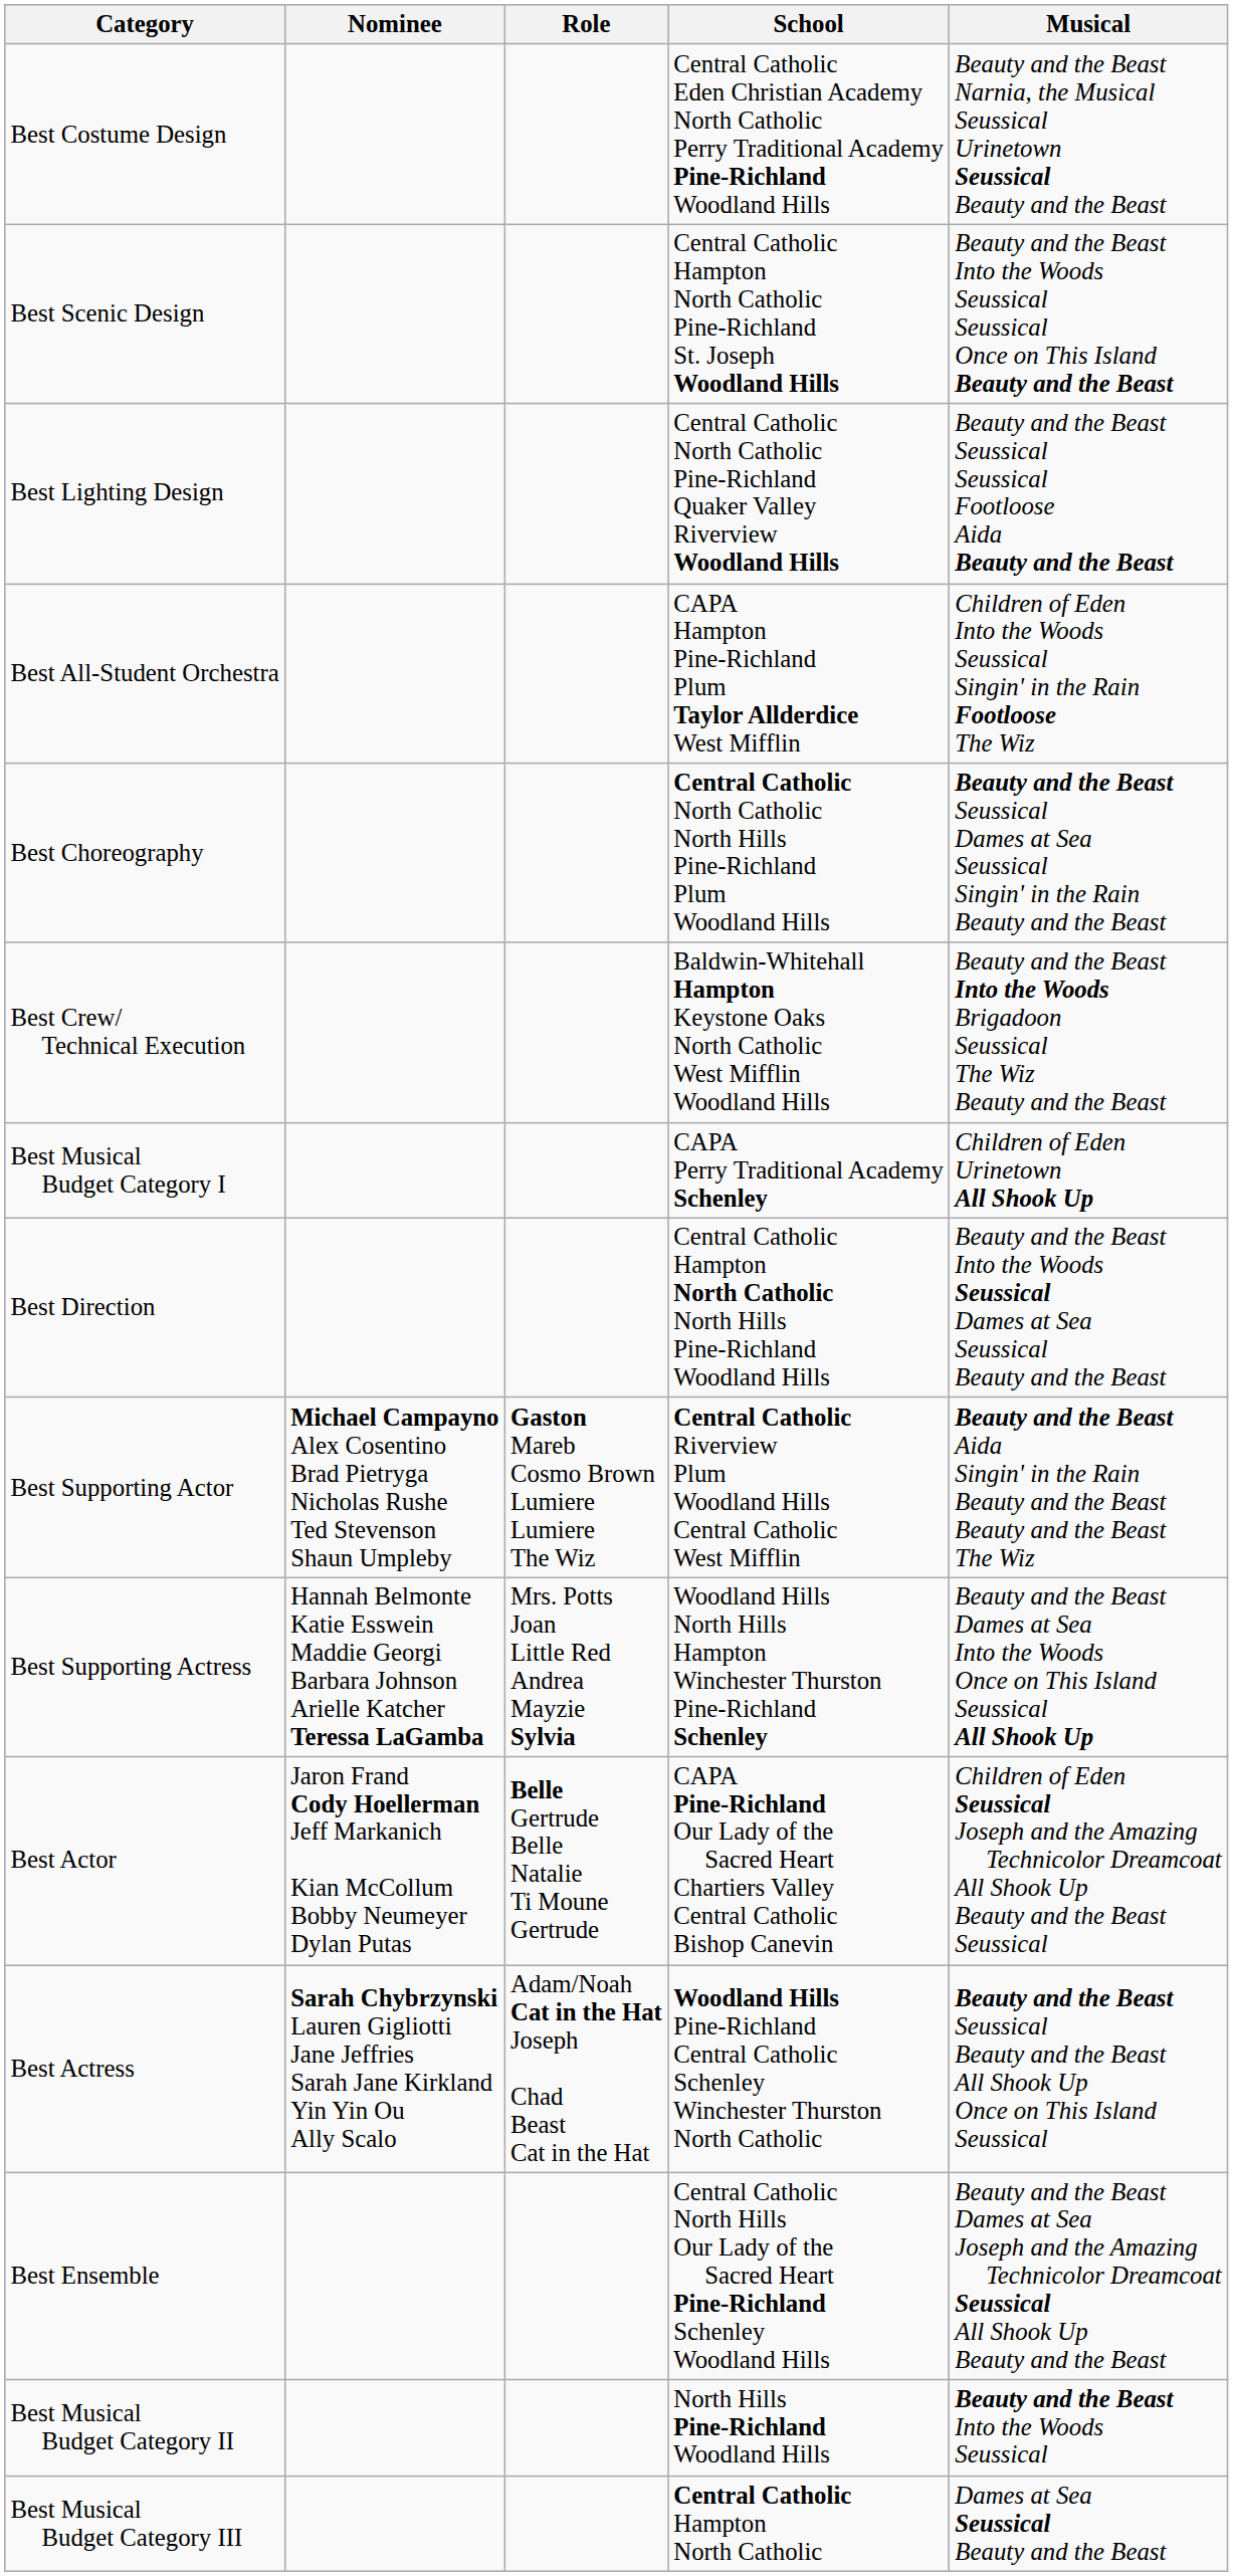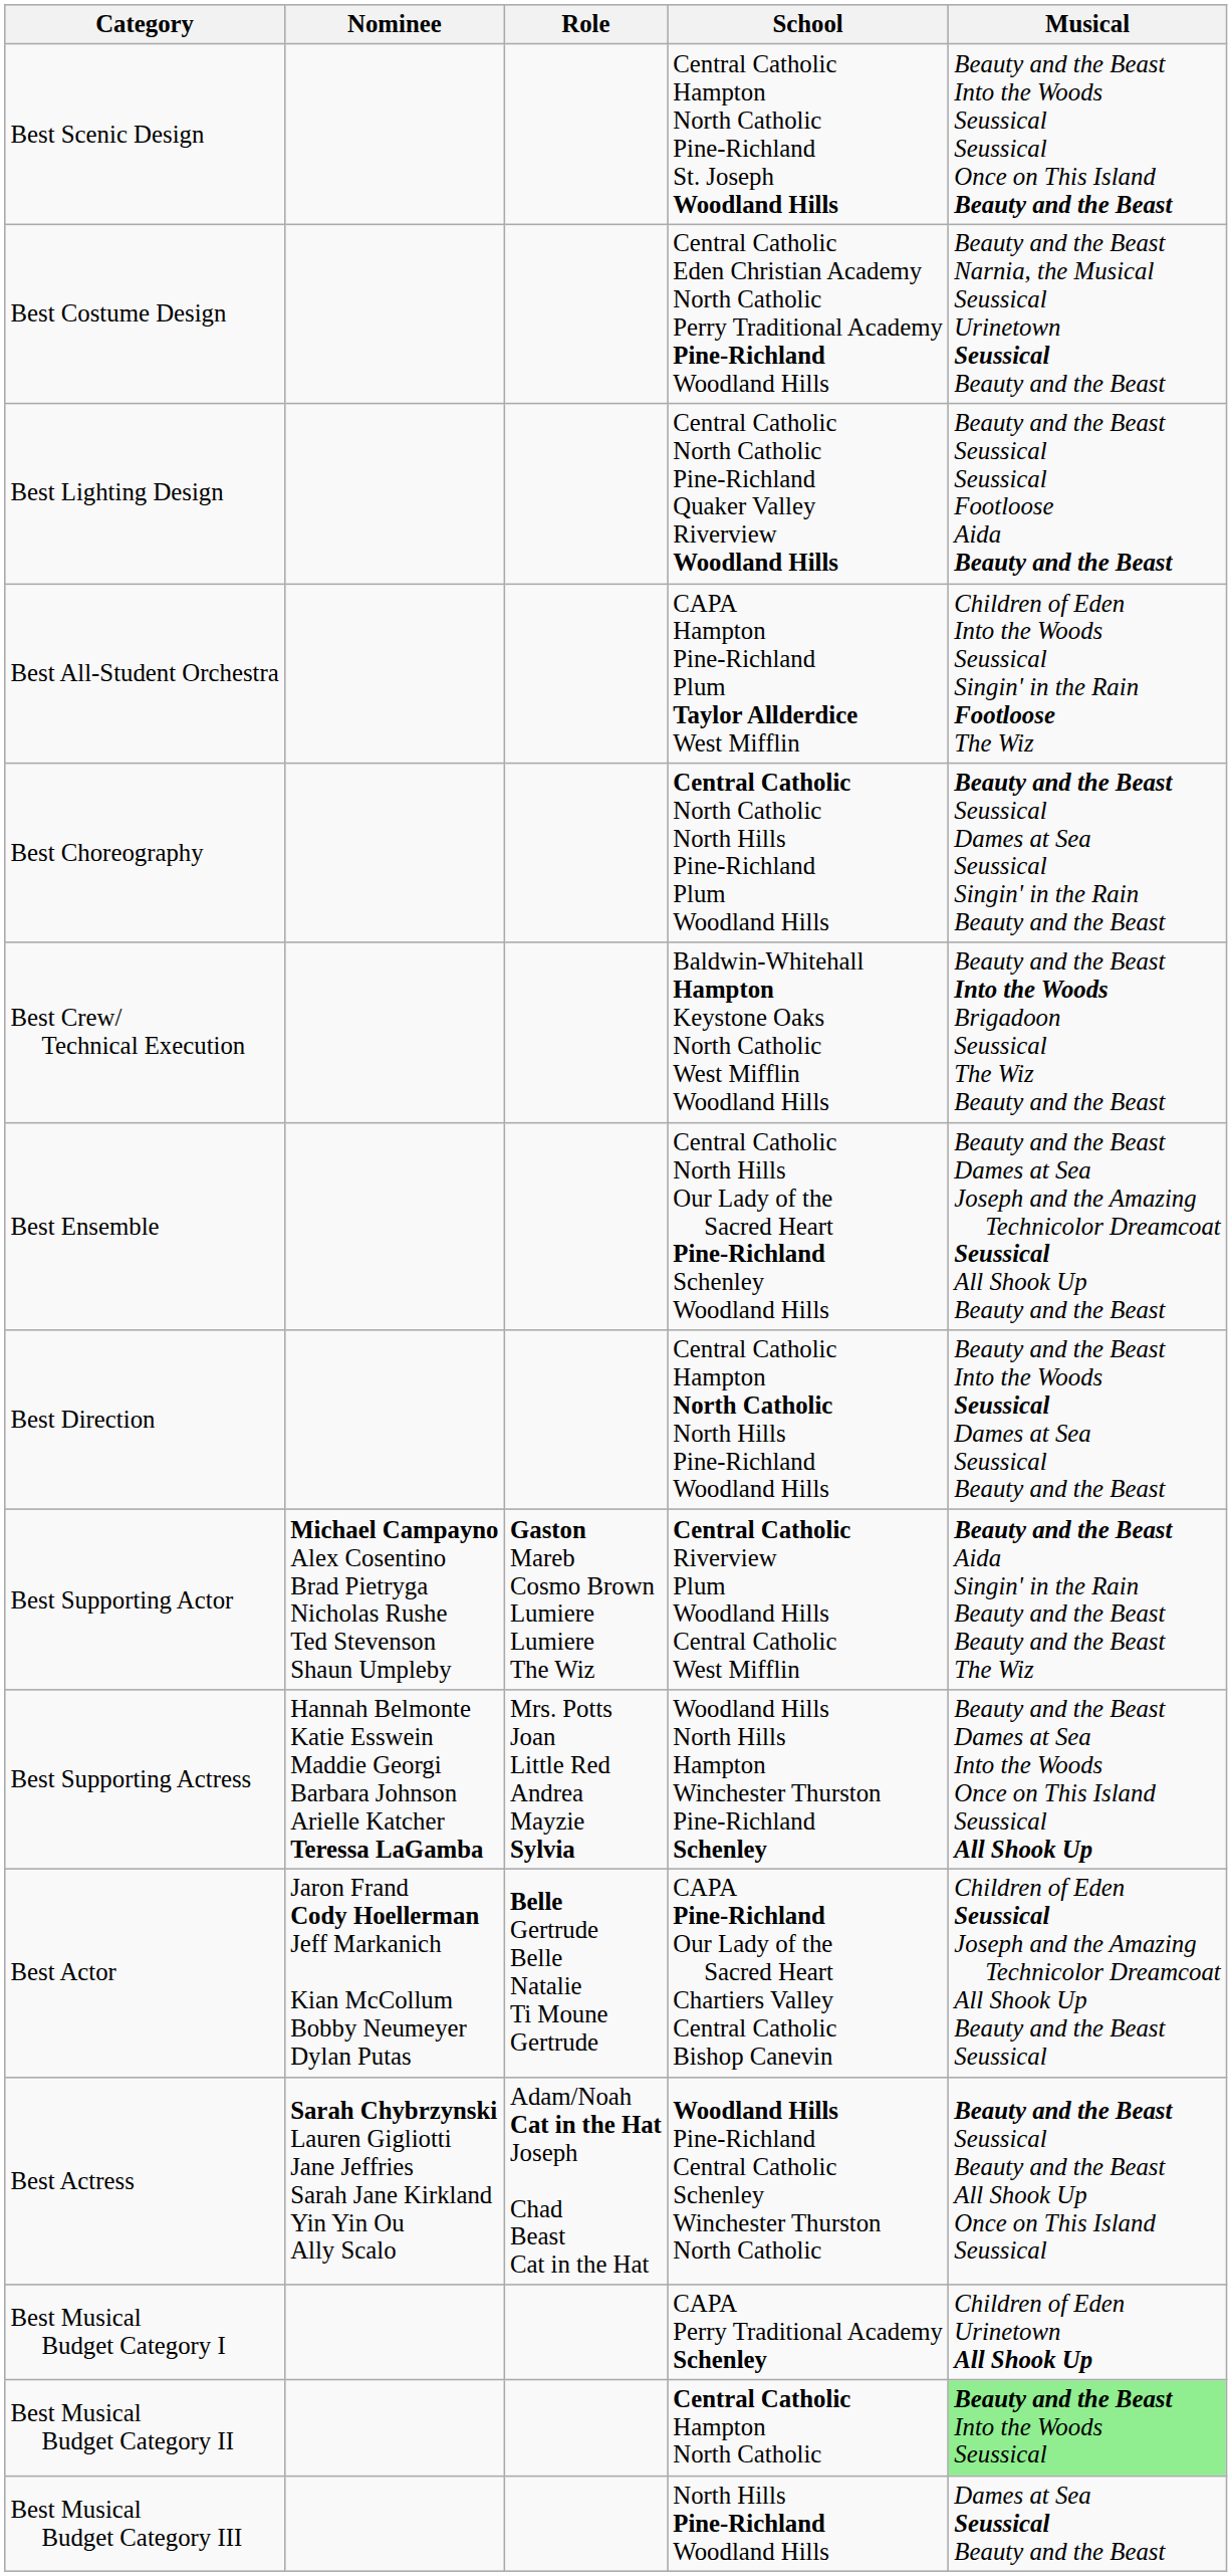rows swapped: Best Scenic Design <-> Best Costume Design
rows swapped: Best Ensemble <-> Best Musical Budget Category I
Best Musical Budget Category II | School: North Hills Pine-Richland Woodland Hills -> Central Catholic Hampton North Catholic
Best Musical Budget Category II | Musical: no background -> lightgreen background
Best Musical Budget Category III | School: Central Catholic Hampton North Catholic -> North Hills Pine-Richland Woodland Hills
